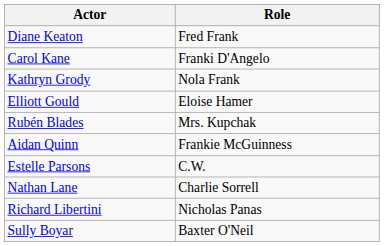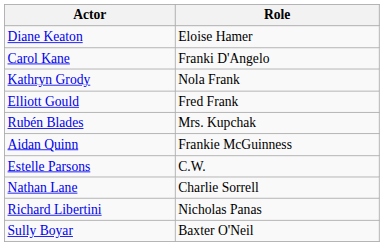Diane Keaton | Role: Fred Frank -> Eloise Hamer
Elliott Gould | Role: Eloise Hamer -> Fred Frank
